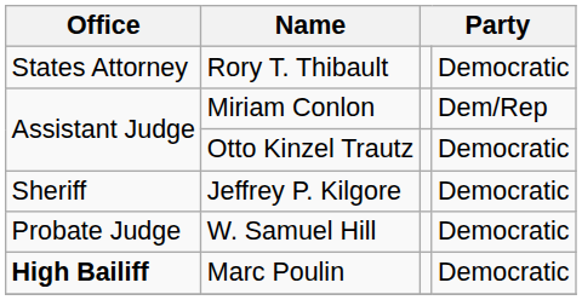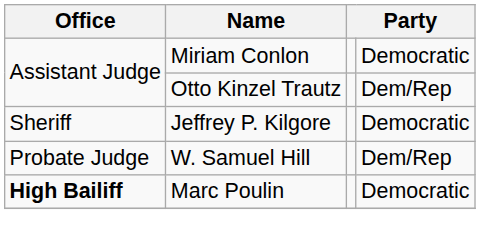- row: States Attorney | Rory T. Thibault | Democratic
Miriam Conlon | column 4: Dem/Rep -> Democratic
Otto Kinzel Trautz | column 4: Democratic -> Dem/Rep
W. Samuel Hill | column 4: Democratic -> Dem/Rep
